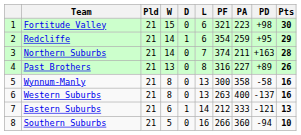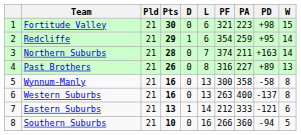columns swapped: W <-> Pts
